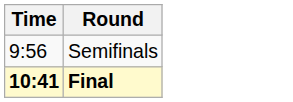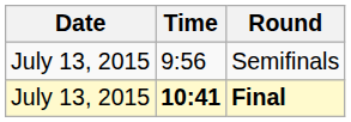+ column: Date | July 13, 2015 | July 13, 2015
